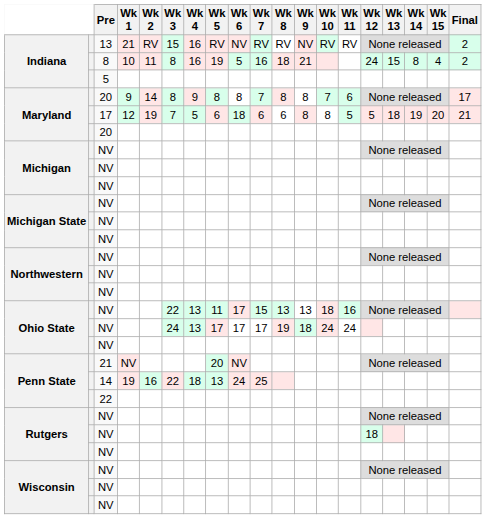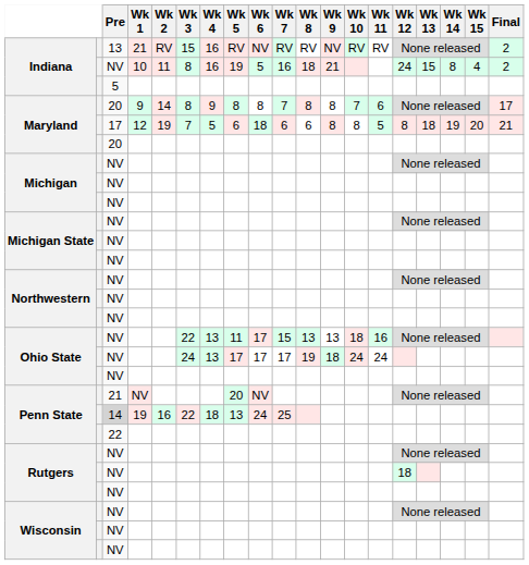Indiana / 10 | Pre: 8 -> NV
Maryland / 12 | Wk 12: 5 -> 8
Penn State / 19 | Pre: no background -> lightgrey background
